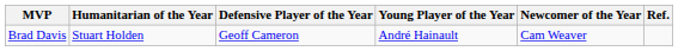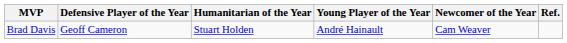columns swapped: Defensive Player of the Year <-> Humanitarian of the Year
